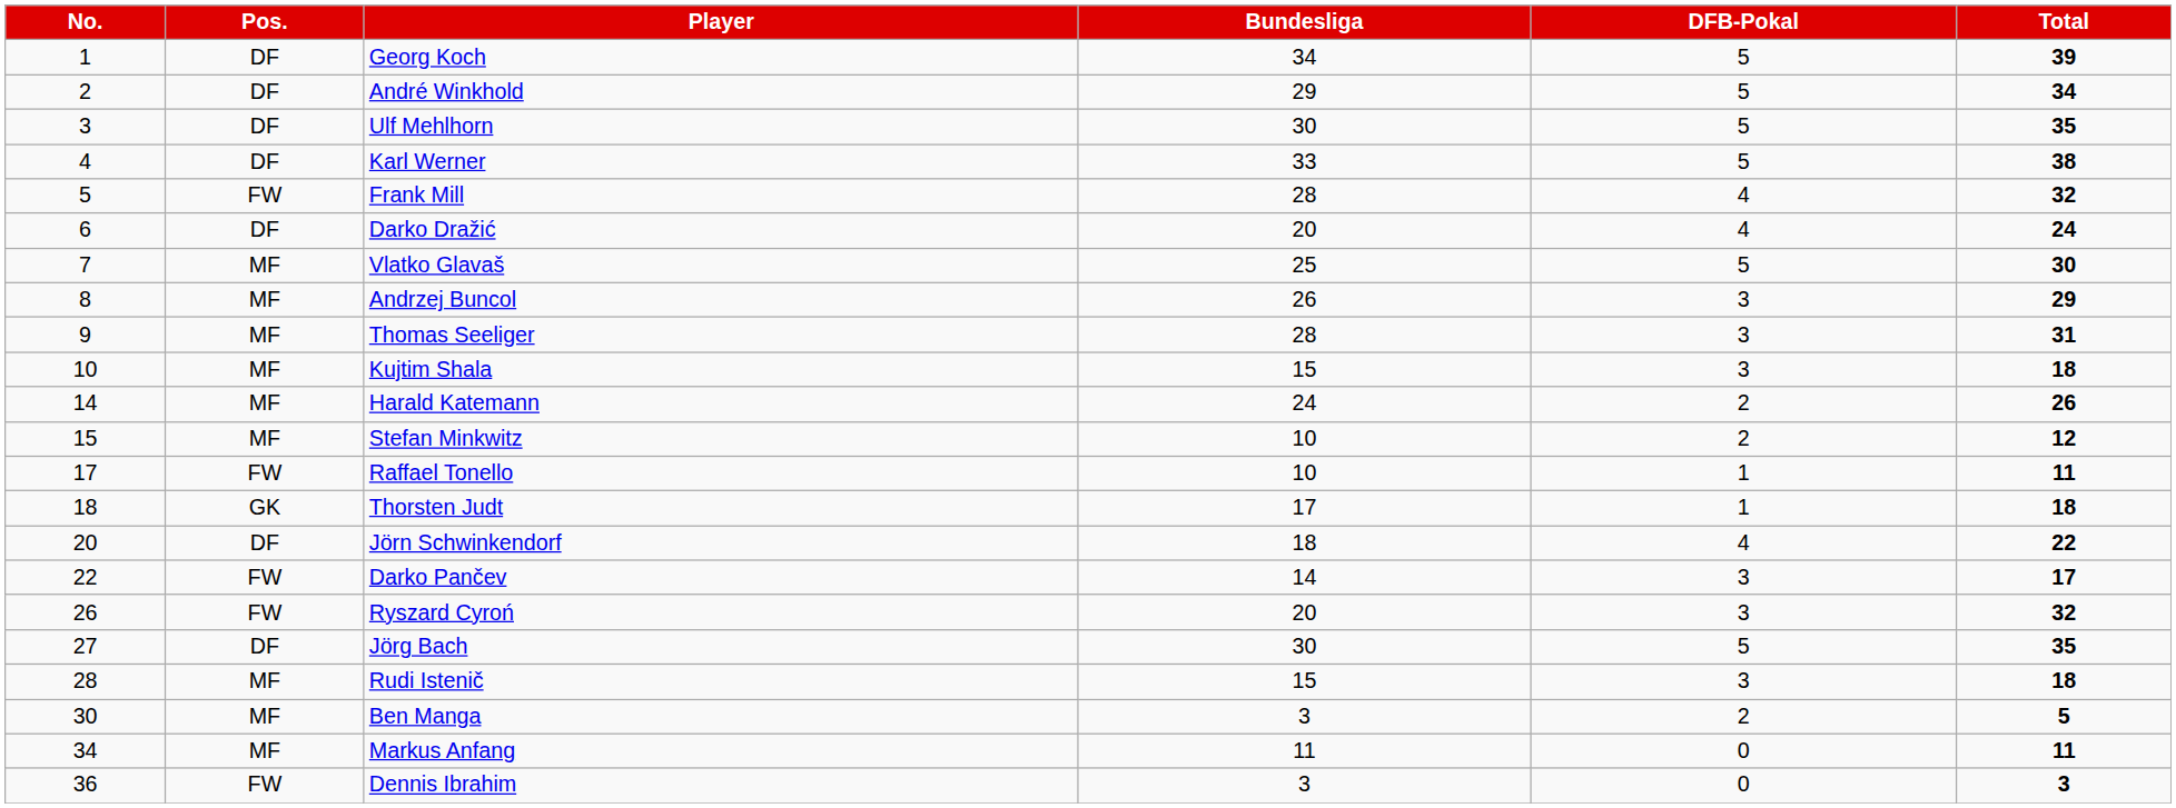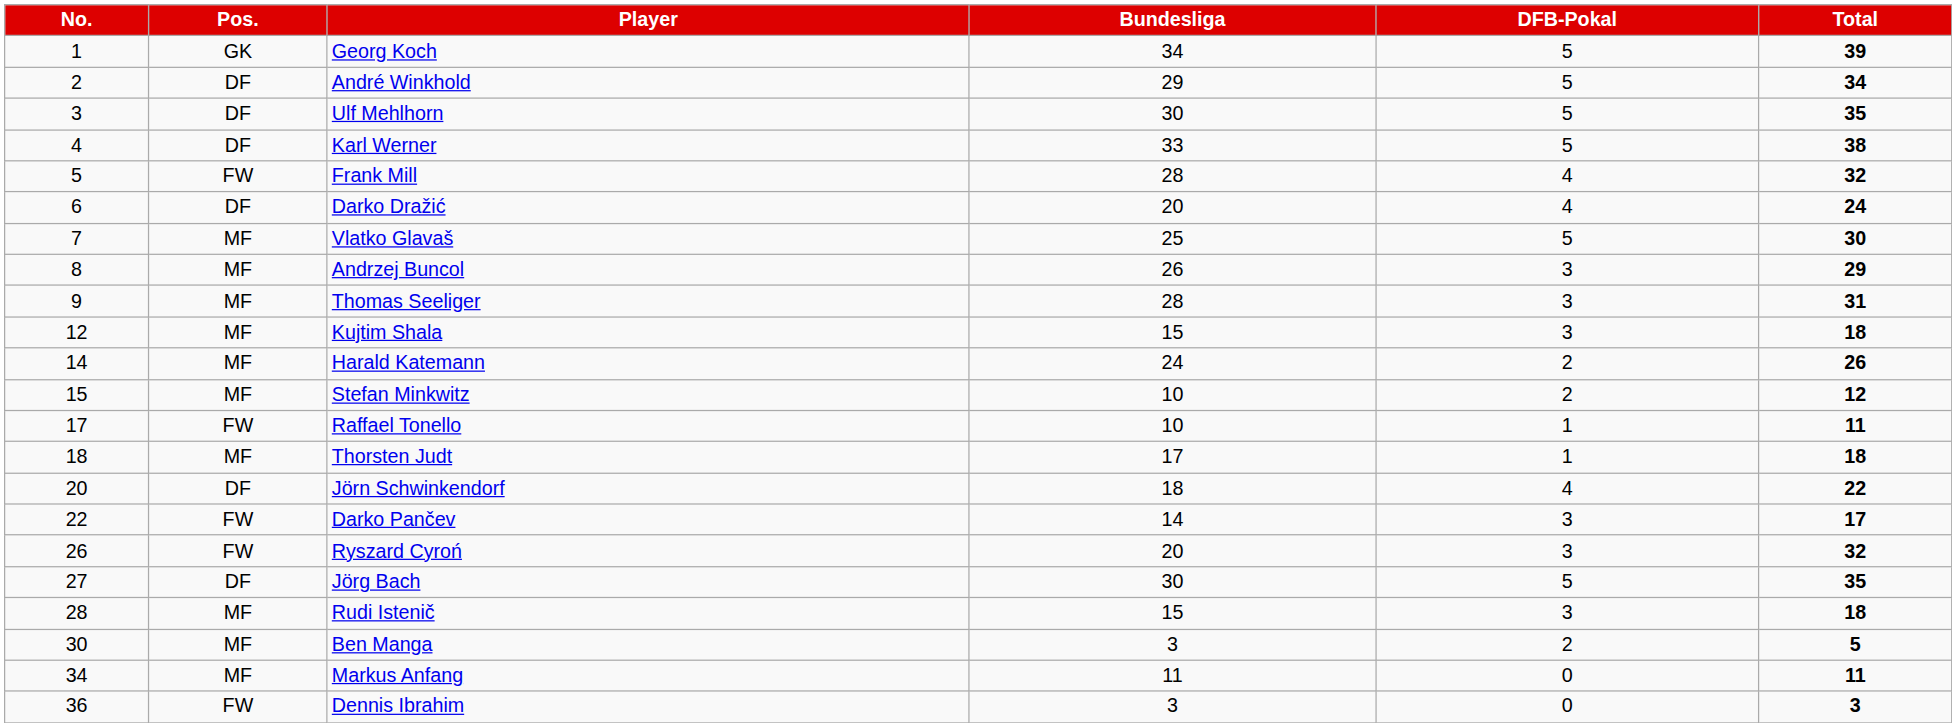Georg Koch | Pos.: DF -> GK
Kujtim Shala | No.: 10 -> 12
Thorsten Judt | Pos.: GK -> MF
